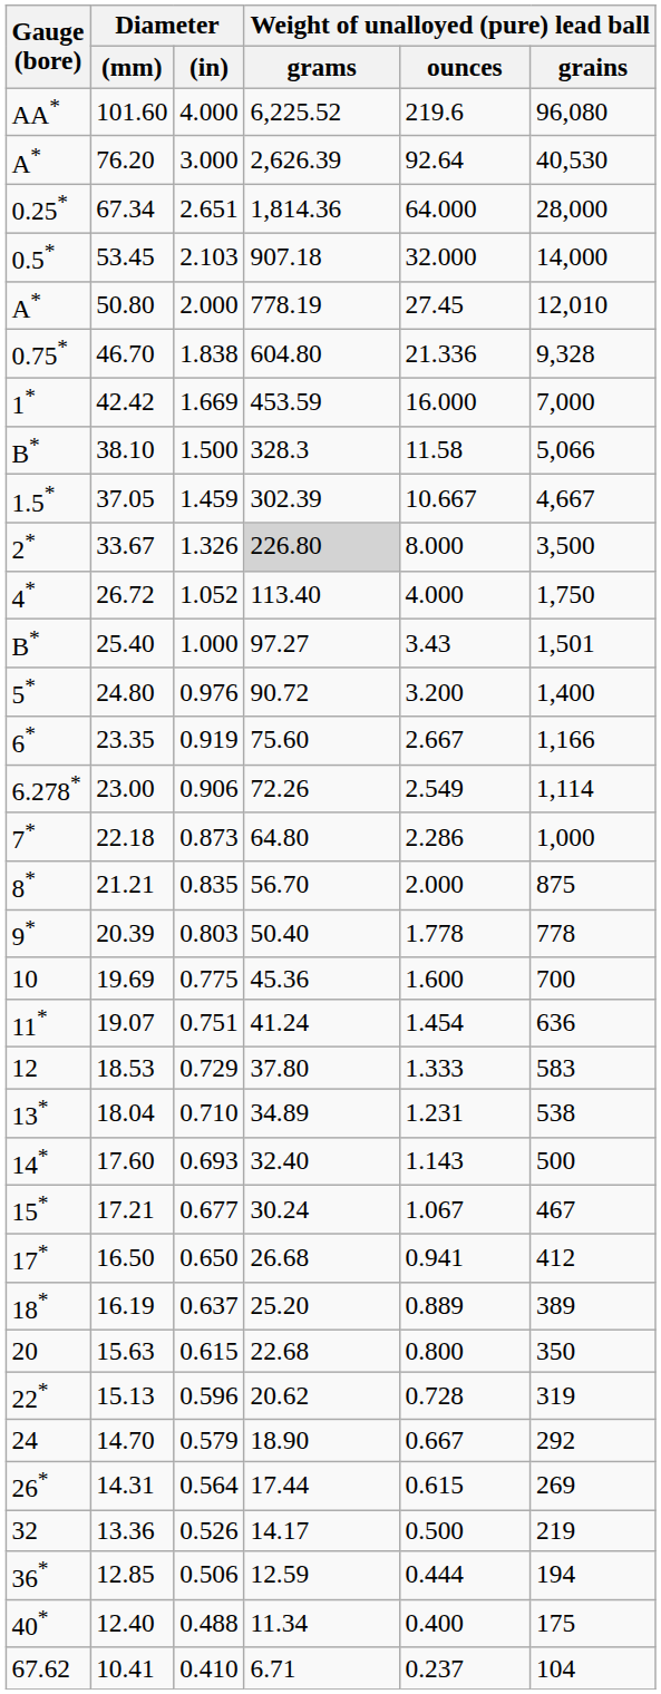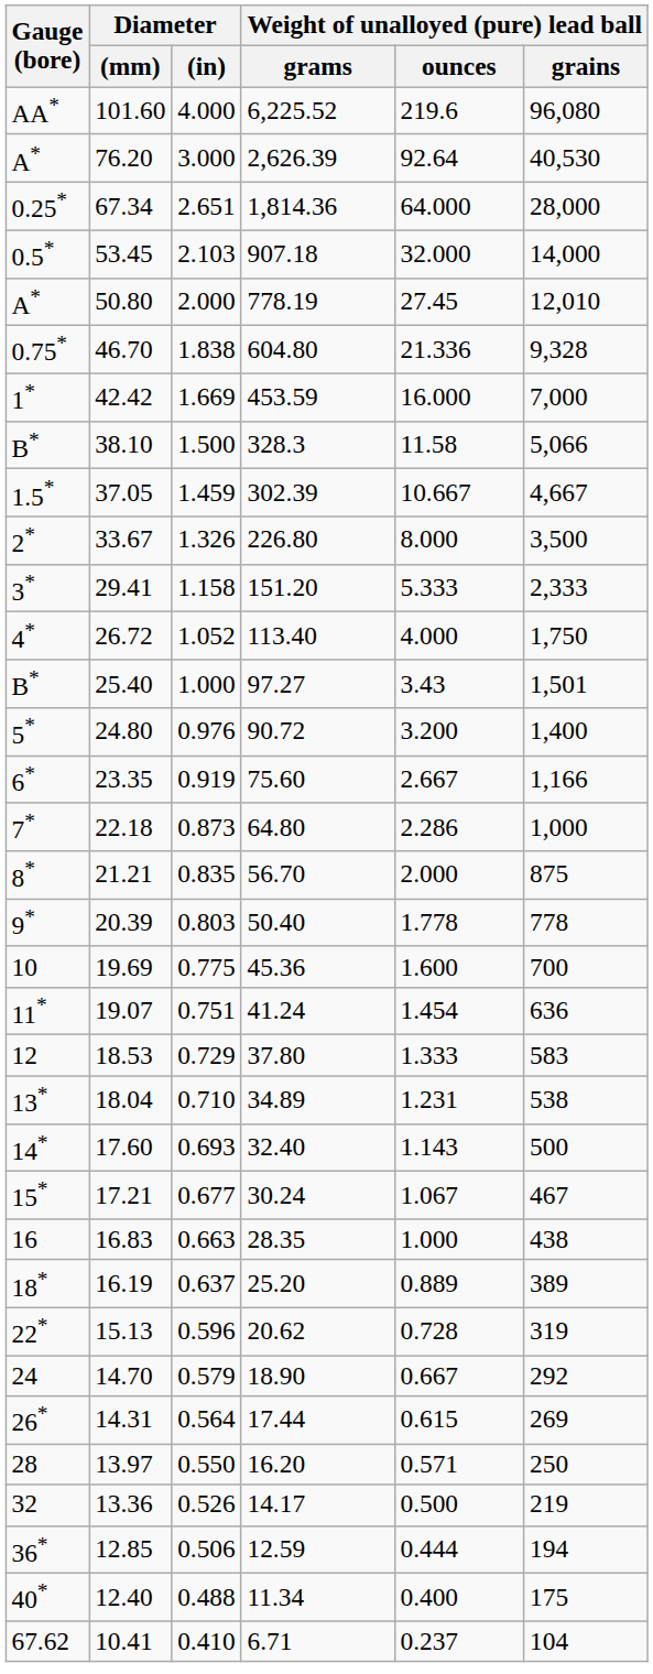33.67 | Weight of unalloyed (pure) lead ball / grams: lightgrey background -> no background
+ row: 3* | 29.41 | 1.158 | 151.20 | 5.333 | 2,333
- row: 6.278* | 23.00 | 0.906 | 72.26 | 2.549 | 1,114
+ row: 16 | 16.83 | 0.663 | 28.35 | 1.000 | 438
- row: 17* | 16.50 | 0.650 | 26.68 | 0.941 | 412
- row: 20 | 15.63 | 0.615 | 22.68 | 0.800 | 350
+ row: 28 | 13.97 | 0.550 | 16.20 | 0.571 | 250
